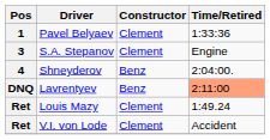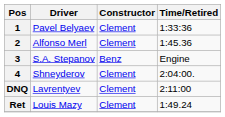+ row: 2 | Alfonso Merl | Clement | 1:45.36
S.A. Stepanov | Constructor: Clement -> Benz
Shneyderov | Constructor: Benz -> Clement
Lavrentyev | Constructor: Benz -> Clement
Lavrentyev | Time/Retired: lightsalmon background -> no background
- row: Ret | V.I. von Lode | Clement | Accident
